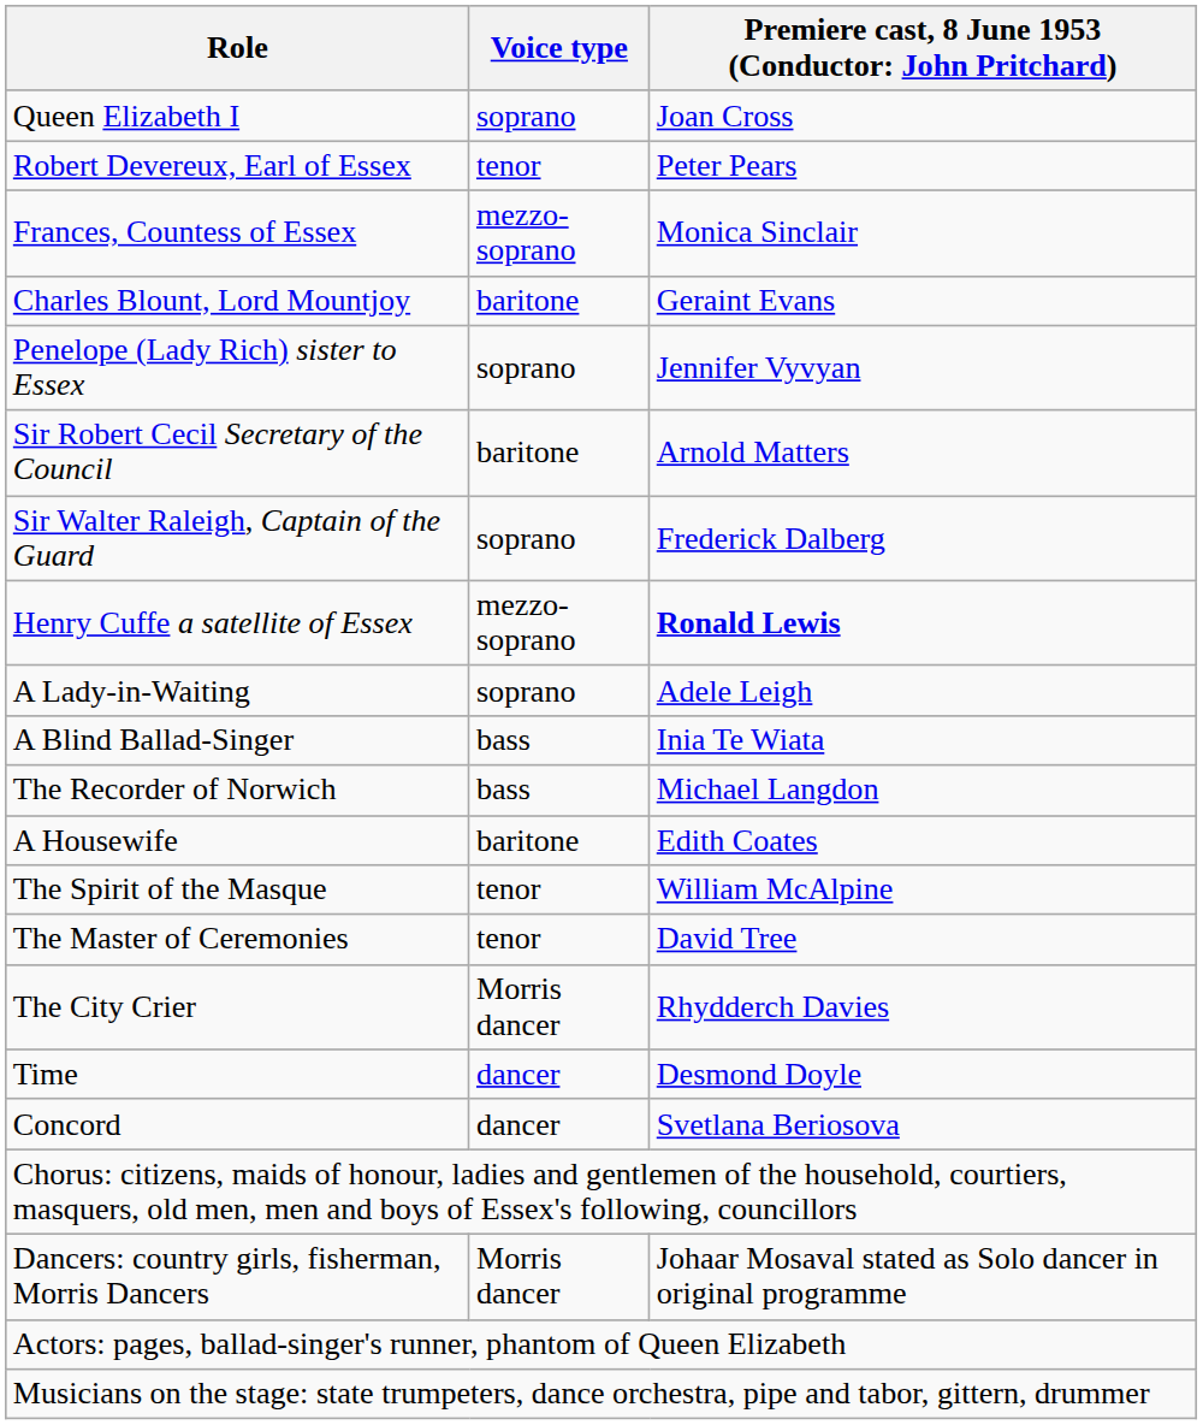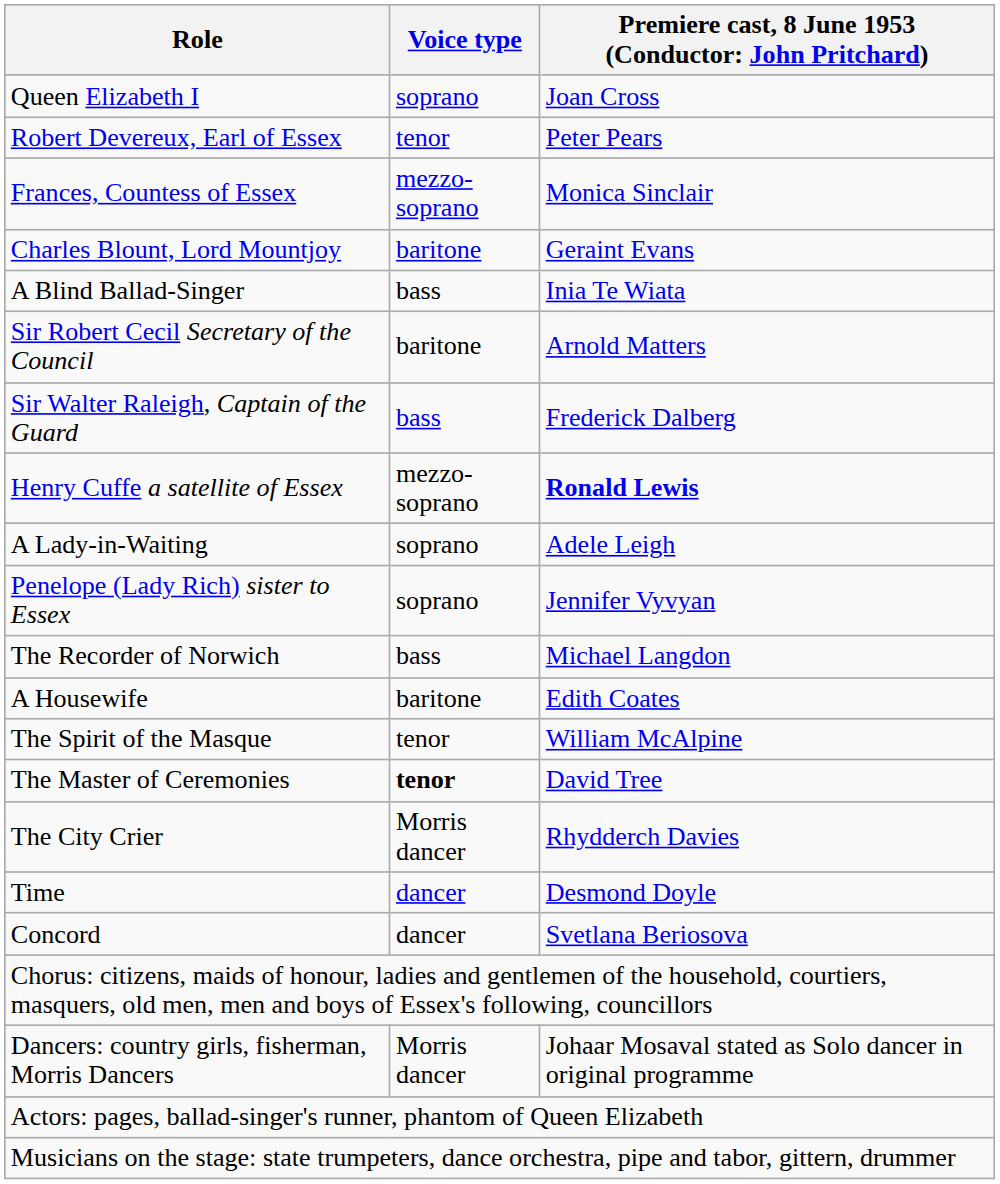rows swapped: Penelope (Lady Rich) sister to Essex <-> A Blind Ballad-Singer
Sir Walter Raleigh, Captain of the Guard | Voice type: soprano -> bass
The Master of Ceremonies | Voice type: normal -> bold
